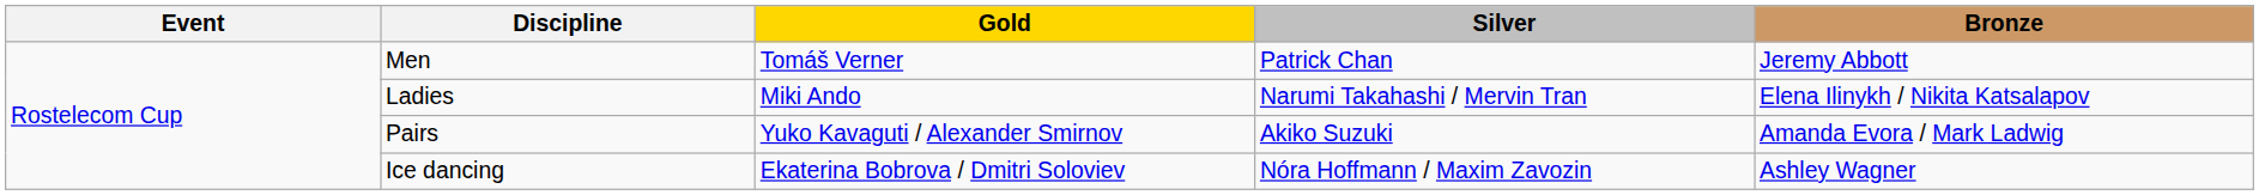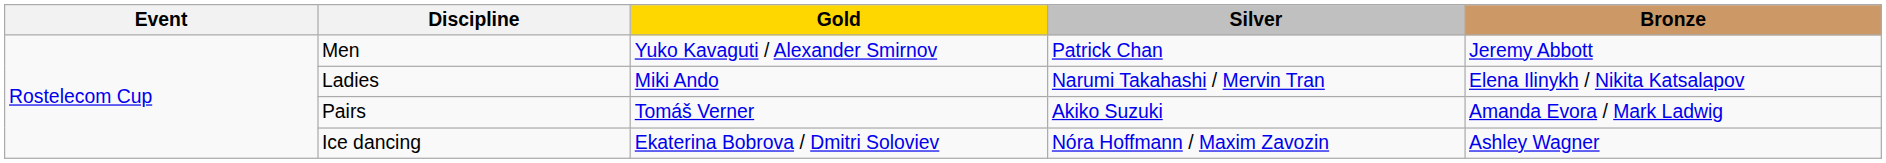Men | Gold: Tomáš Verner -> Yuko Kavaguti / Alexander Smirnov
Pairs | Gold: Yuko Kavaguti / Alexander Smirnov -> Tomáš Verner
